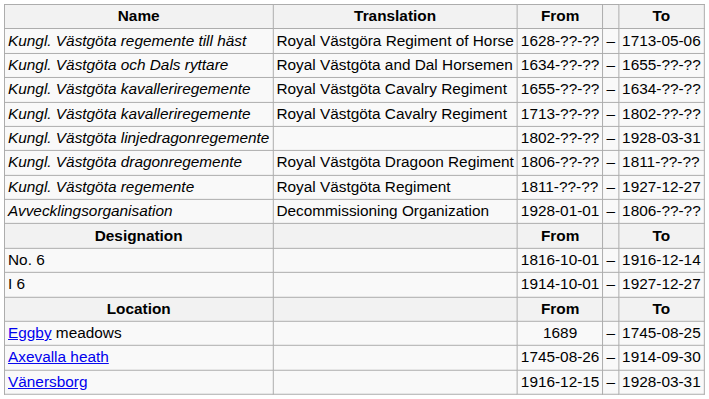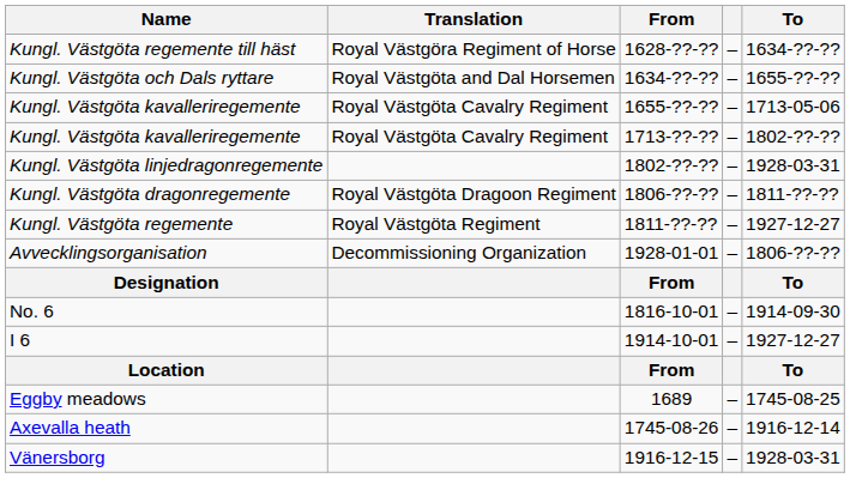Kungl. Västgöta regemente till häst | To: 1713-05-06 -> 1634-??-??
Kungl. Västgöta kavalleriregemente / 1655-??-?? | To: 1634-??-?? -> 1713-05-06
No. 6 | To: 1916-12-14 -> 1914-09-30
Axevalla heath | To: 1914-09-30 -> 1916-12-14
